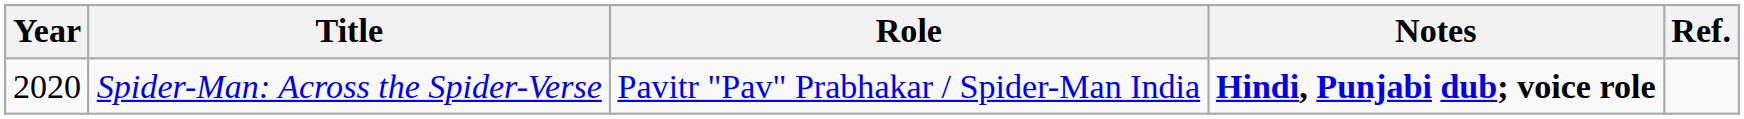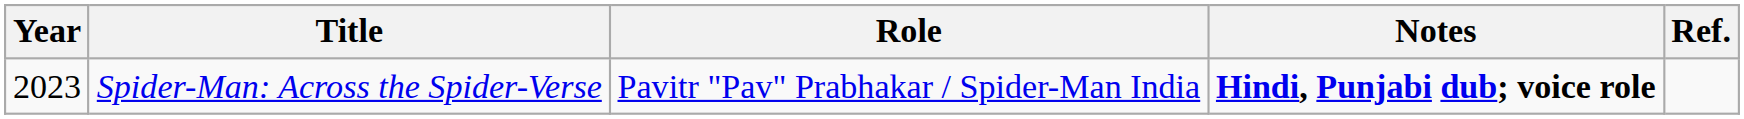Spider-Man: Across the Spider-Verse | Year: 2020 -> 2023
